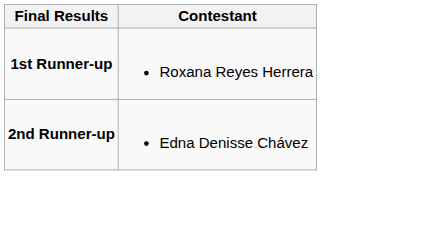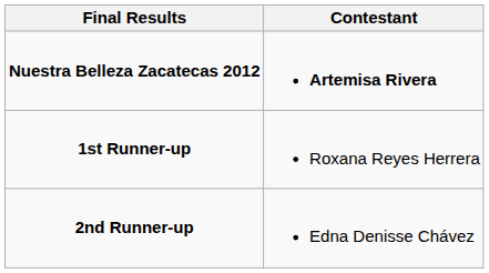+ row: Nuestra Belleza Zacatecas 2012 | Artemisa Rivera
